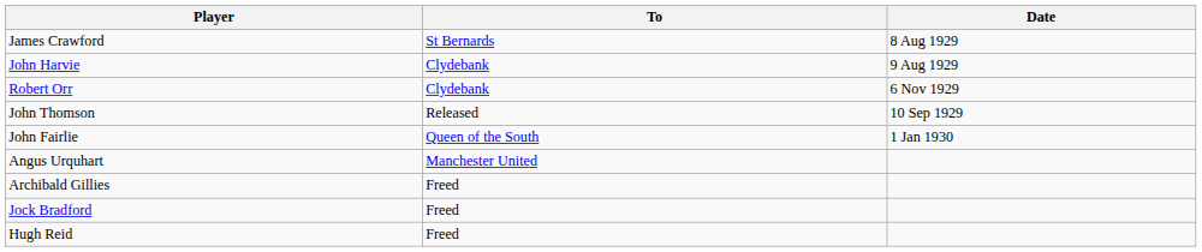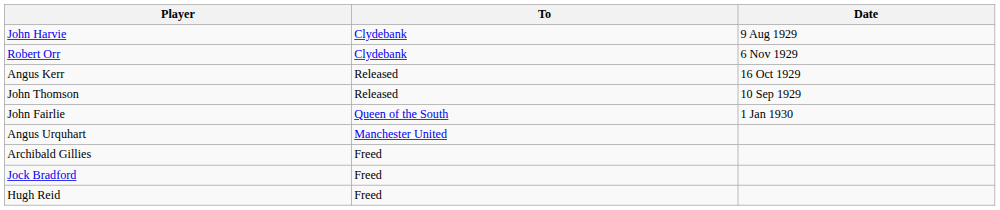- row: James Crawford | St Bernards | 8 Aug 1929
+ row: Angus Kerr | Released | 16 Oct 1929
